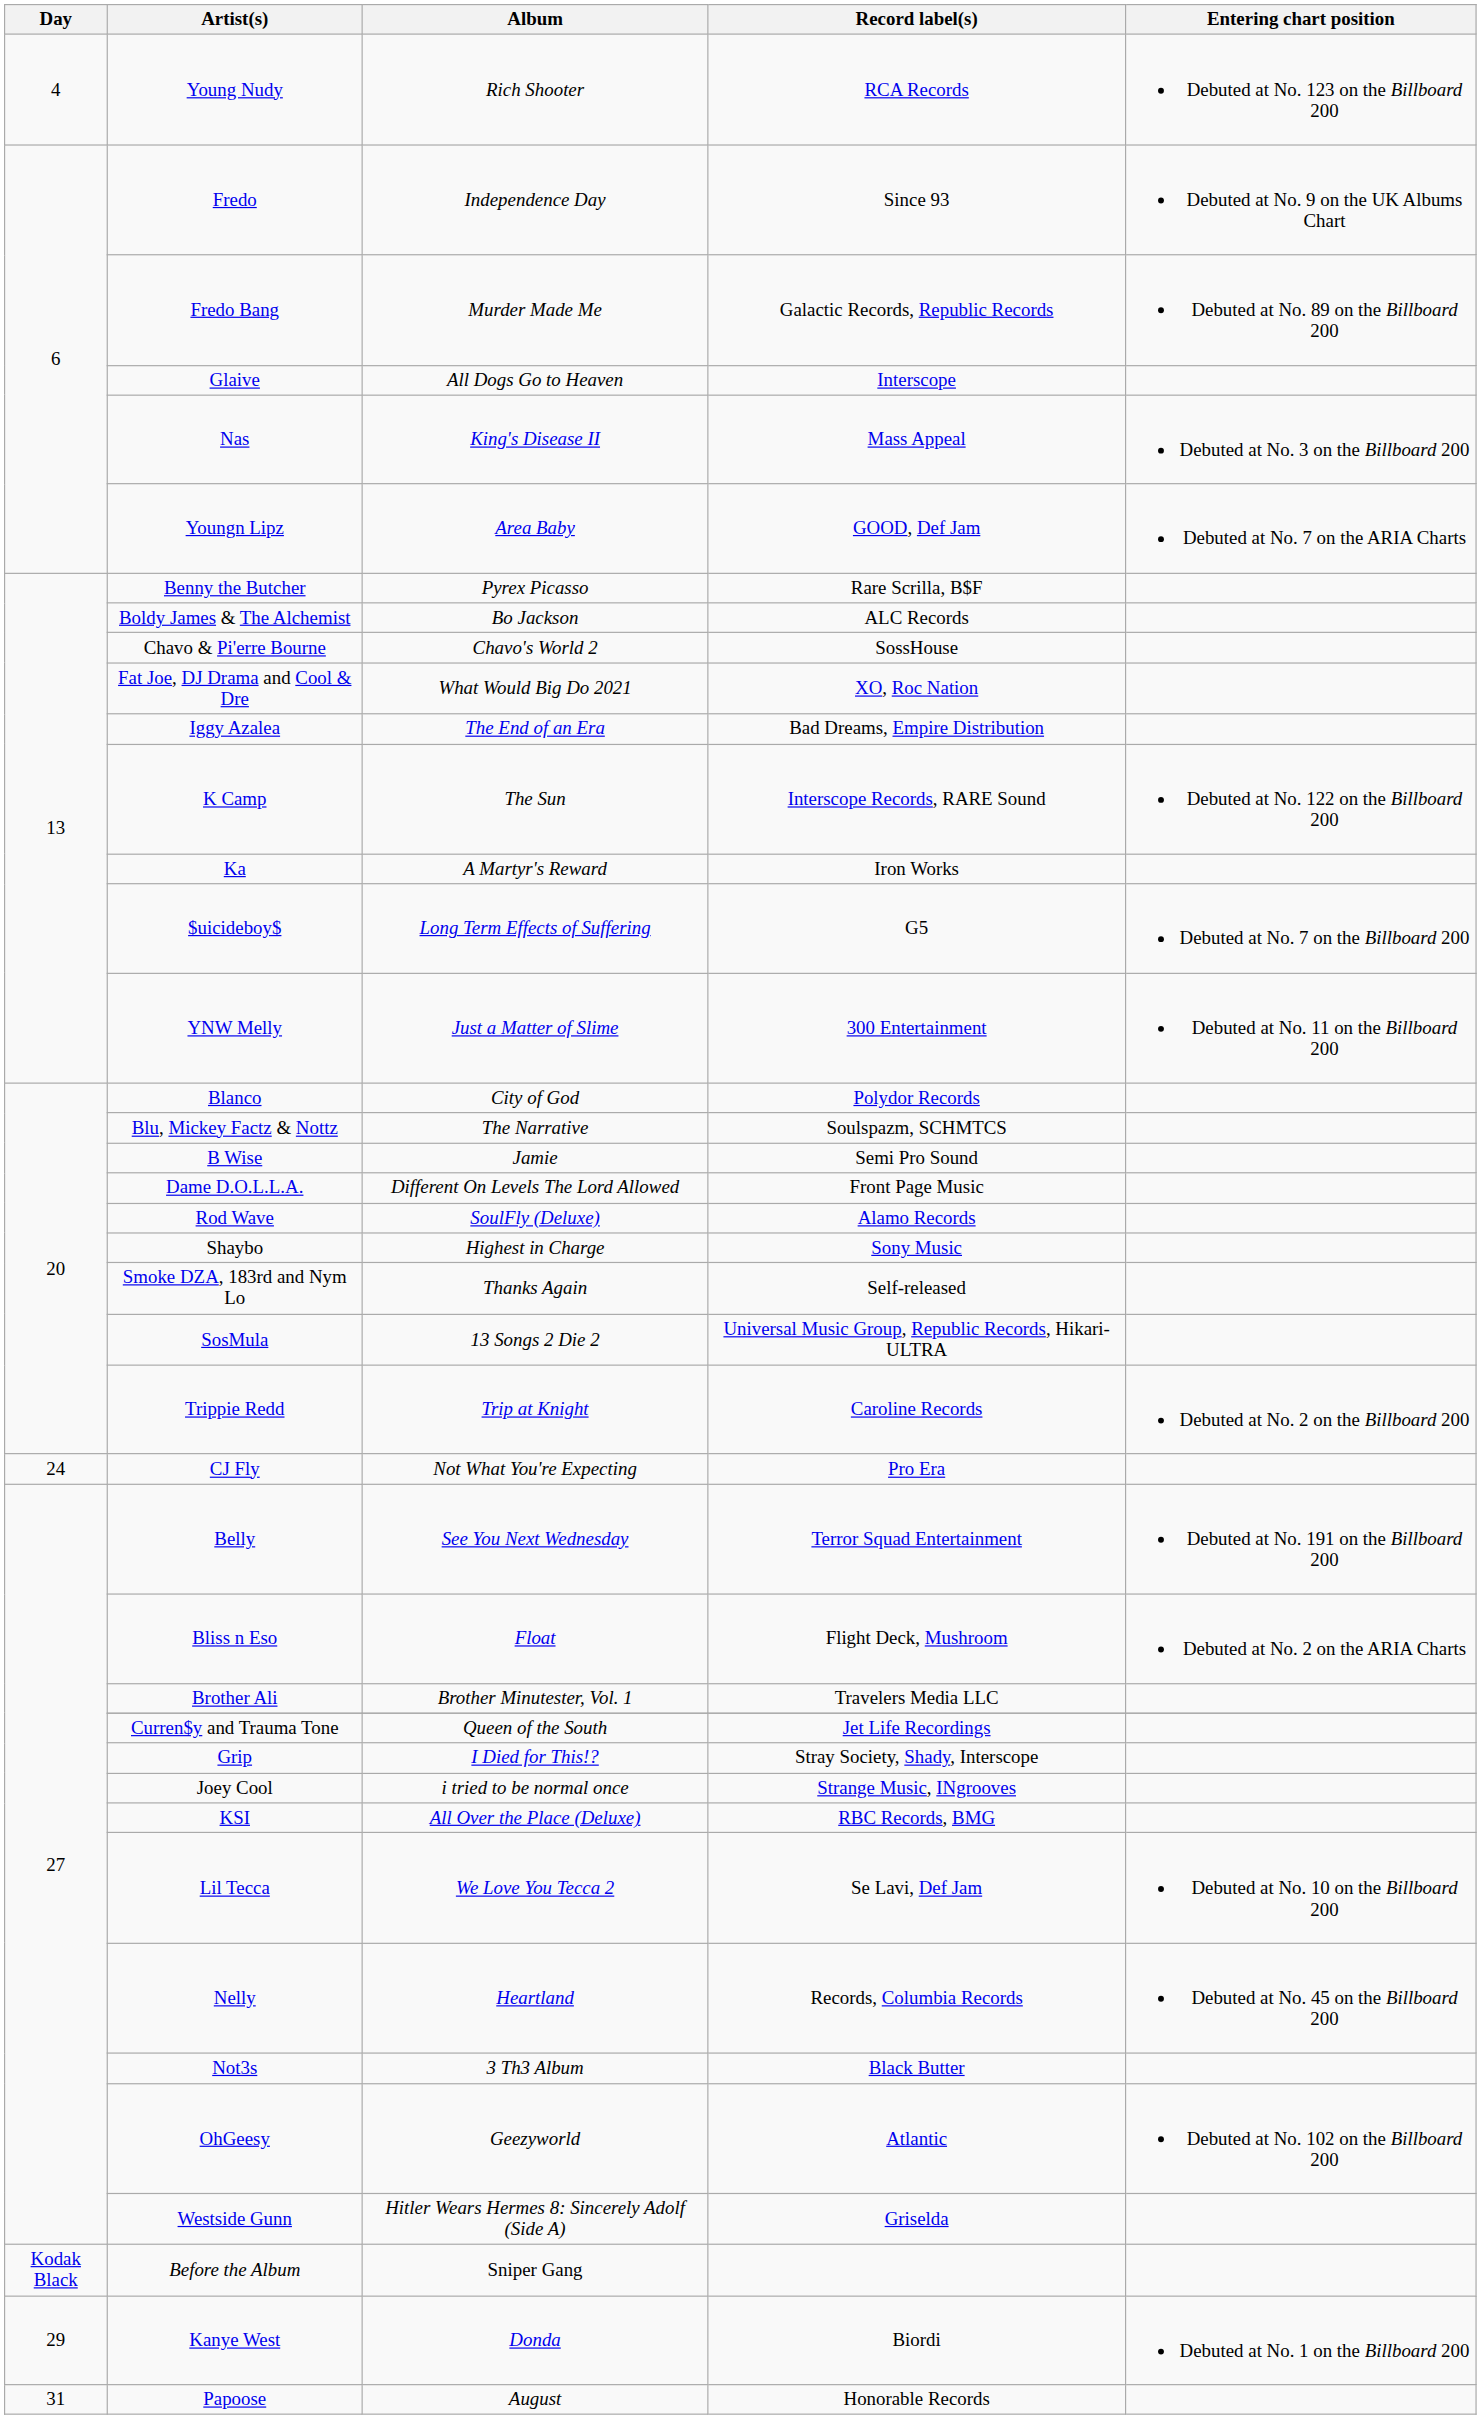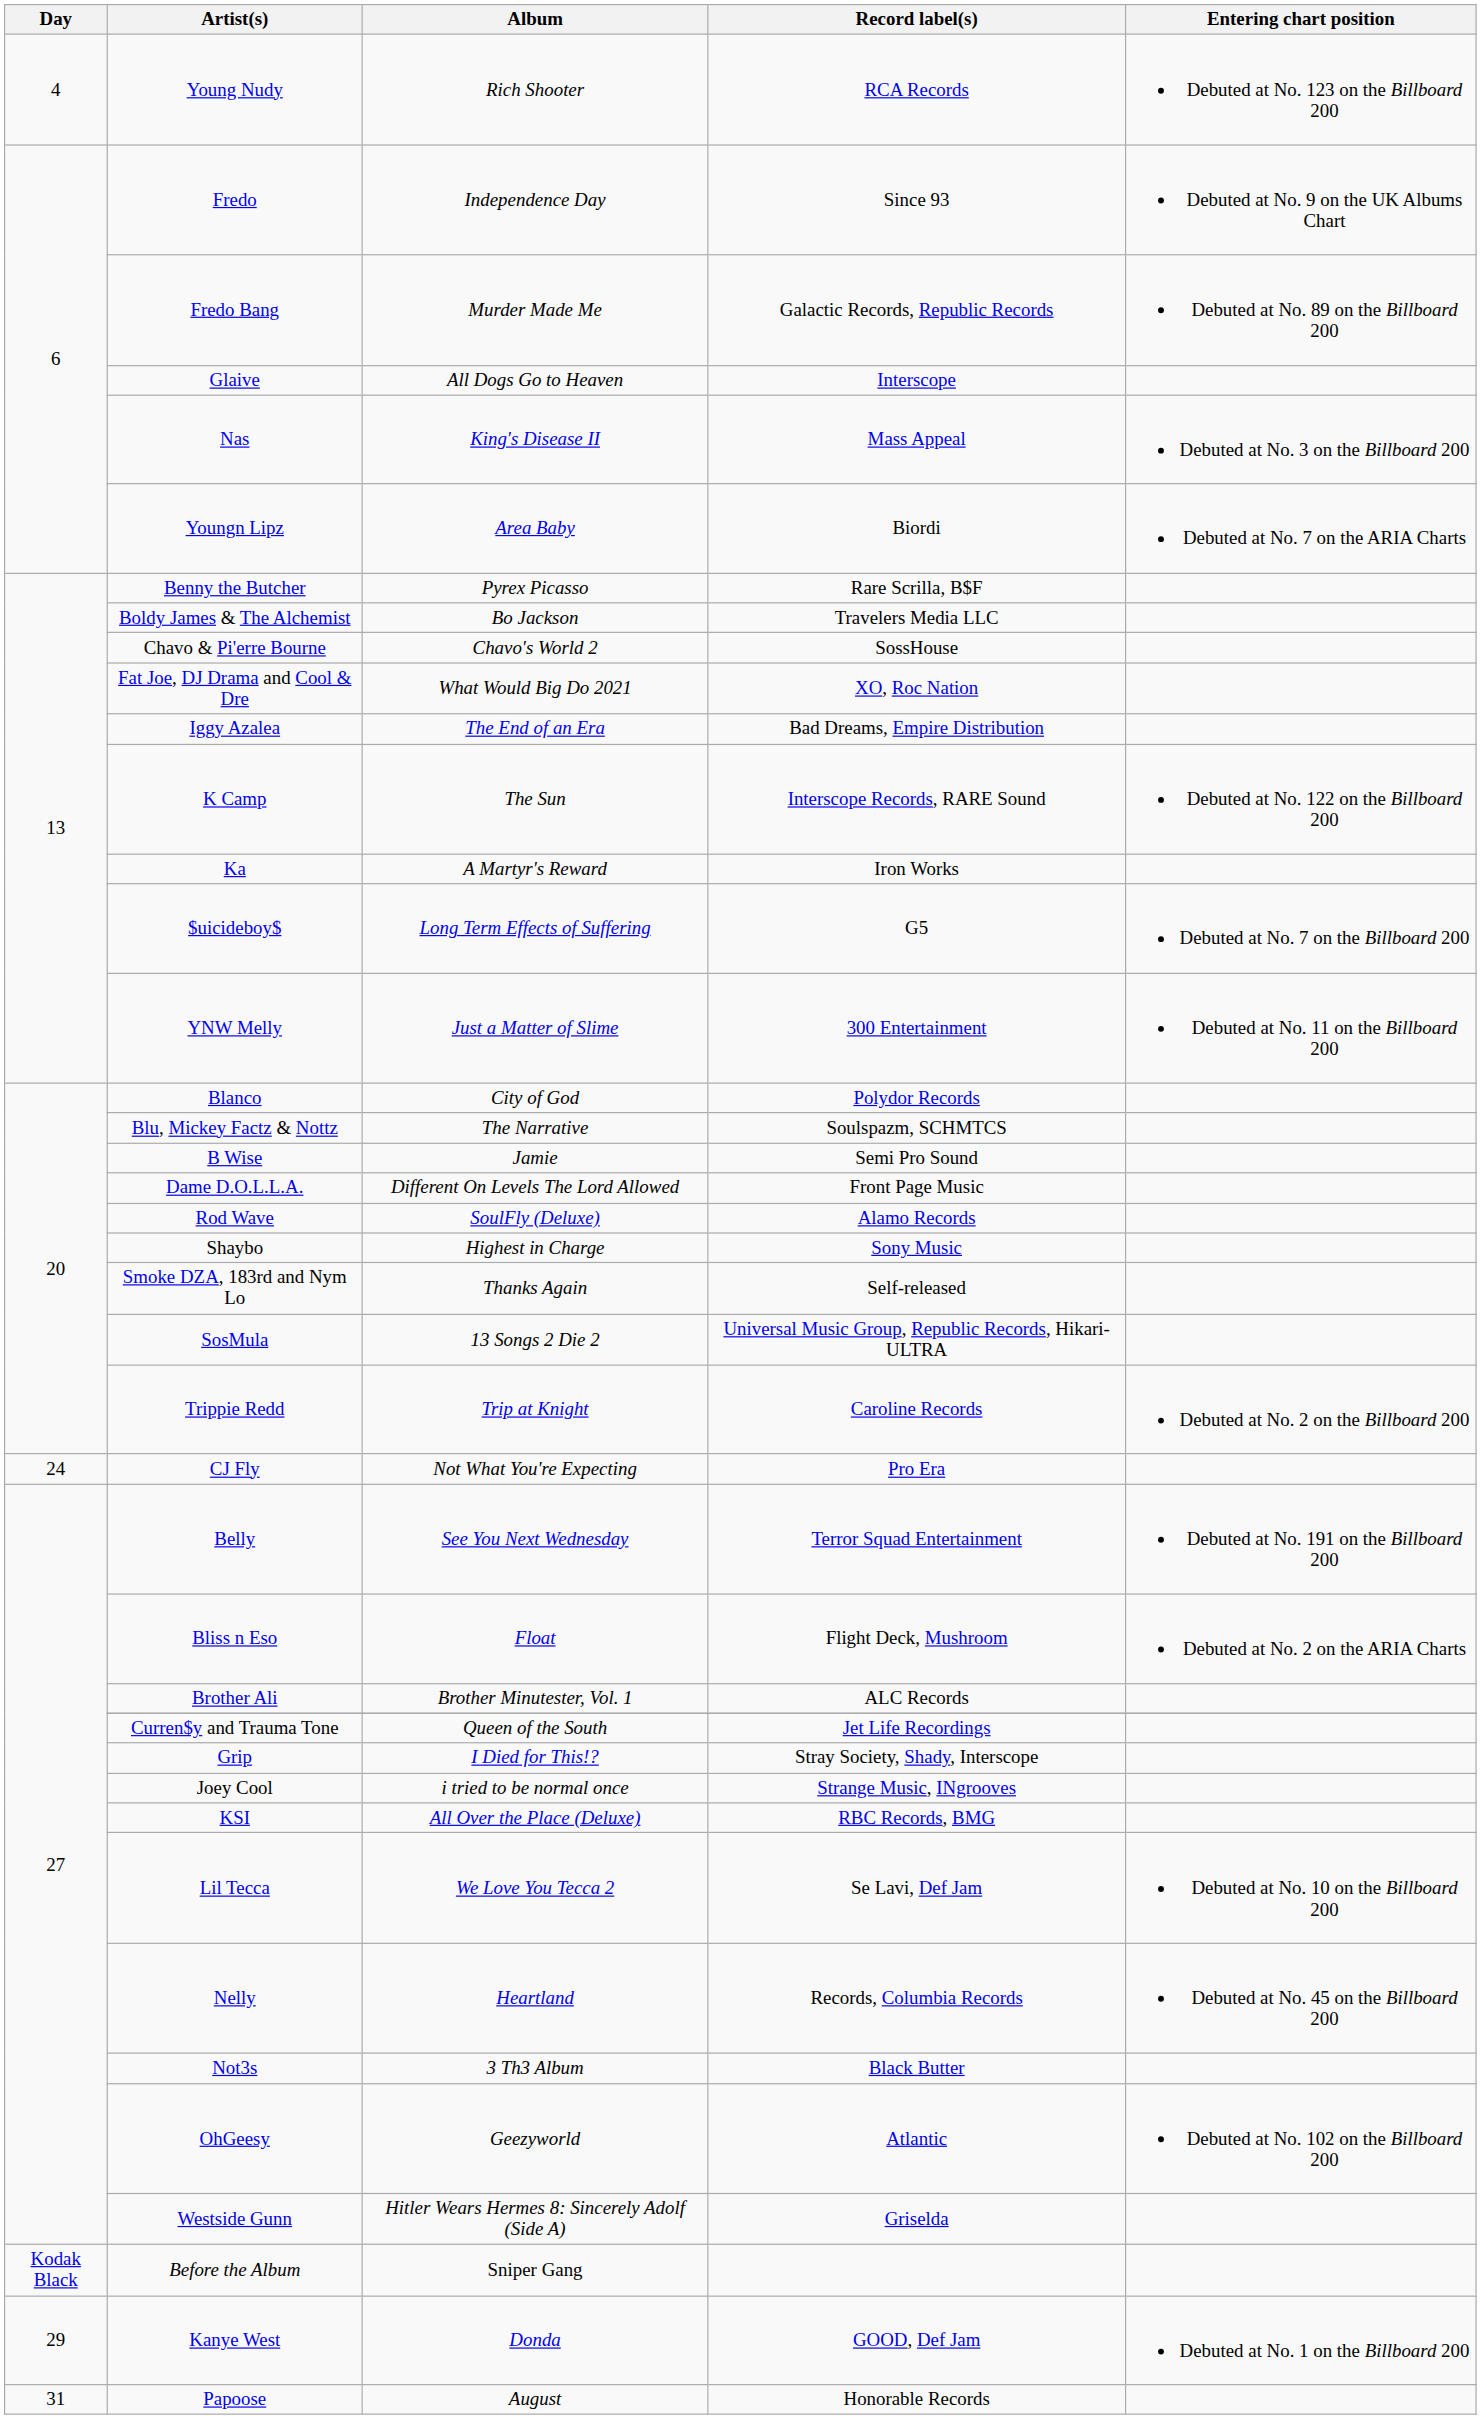Youngn Lipz | Record label(s): GOOD, Def Jam -> Biordi
Boldy James & The Alchemist | Record label(s): ALC Records -> Travelers Media LLC
Brother Ali | Record label(s): Travelers Media LLC -> ALC Records
Kanye West | Record label(s): Biordi -> GOOD, Def Jam
